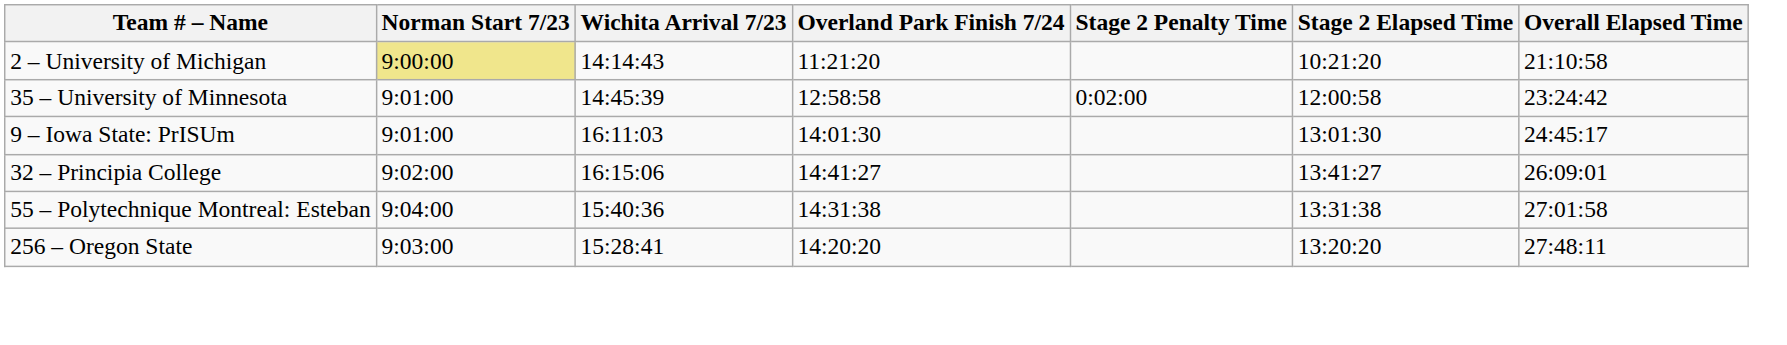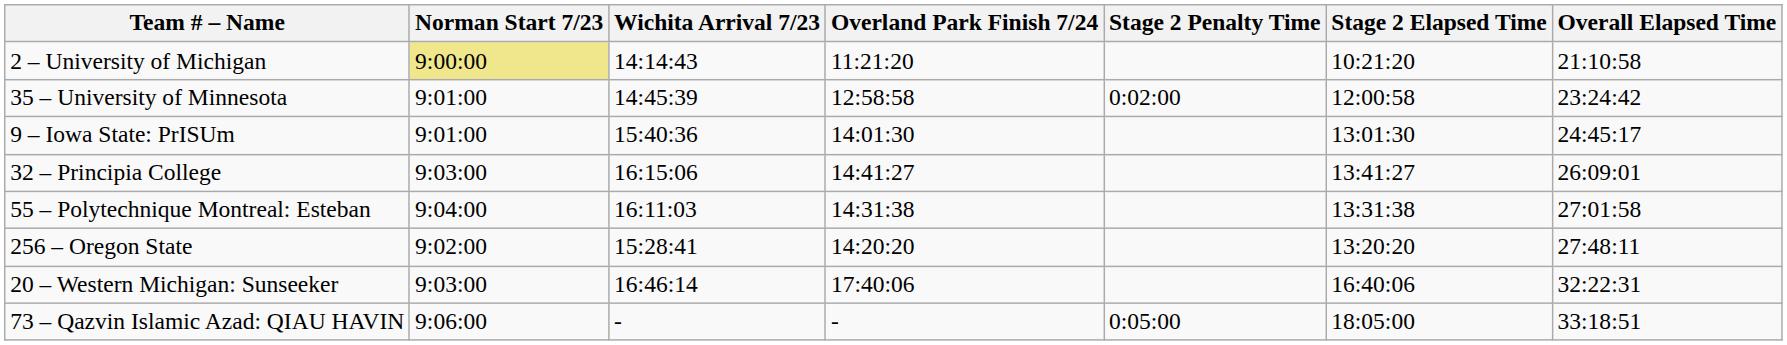9 – Iowa State: PrISUm | Wichita Arrival 7/23: 16:11:03 -> 15:40:36
32 – Principia College | Norman Start 7/23: 9:02:00 -> 9:03:00
55 – Polytechnique Montreal: Esteban | Wichita Arrival 7/23: 15:40:36 -> 16:11:03
256 – Oregon State | Norman Start 7/23: 9:03:00 -> 9:02:00
+ row: 20 – Western Michigan: Sunseeker | 9:03:00 | 16:46:14 | 17:40:06 | 16:40:06 | 32:22:31
+ row: 73 – Qazvin Islamic Azad: QIAU HAVIN | 9:06:00 | - | - | 0:05:00 | 18:05:00 | 33:18:51
